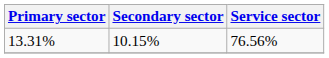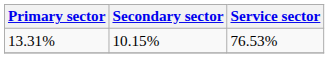13.31% | Service sector: 76.56% -> 76.53%
